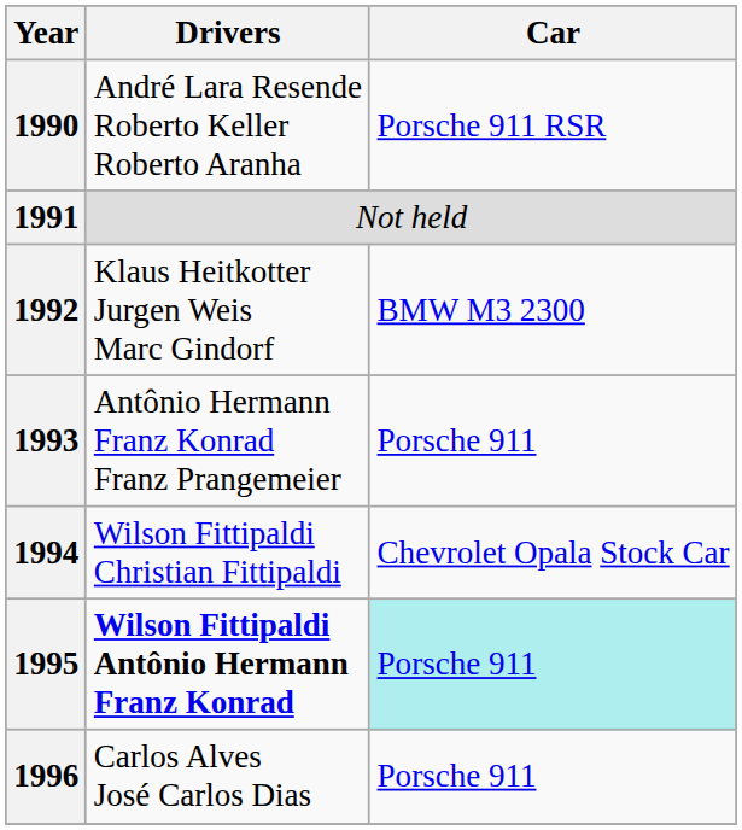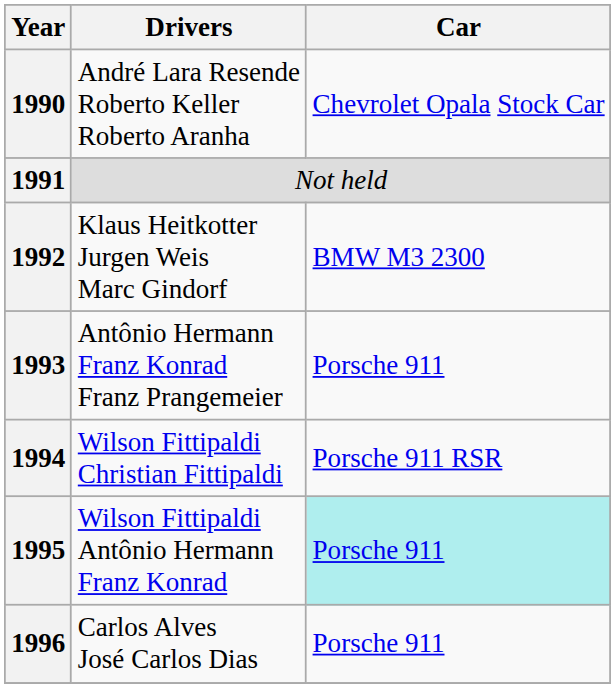1990 | Car: Porsche 911 RSR -> Chevrolet Opala Stock Car
1994 | Car: Chevrolet Opala Stock Car -> Porsche 911 RSR
1995 | Drivers: bold -> normal
